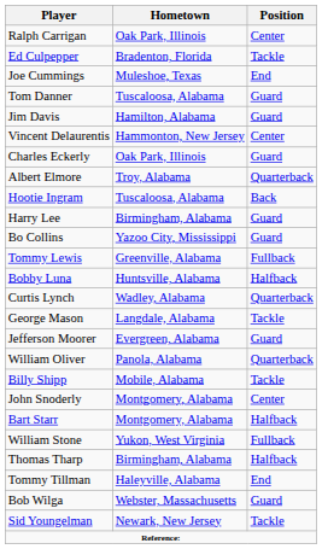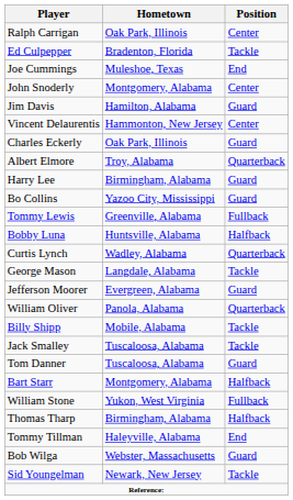rows swapped: Tom Danner <-> John Snoderly
- row: Hootie Ingram | Tuscaloosa, Alabama | Back
+ row: Jack Smalley | Tuscaloosa, Alabama | Tackle
